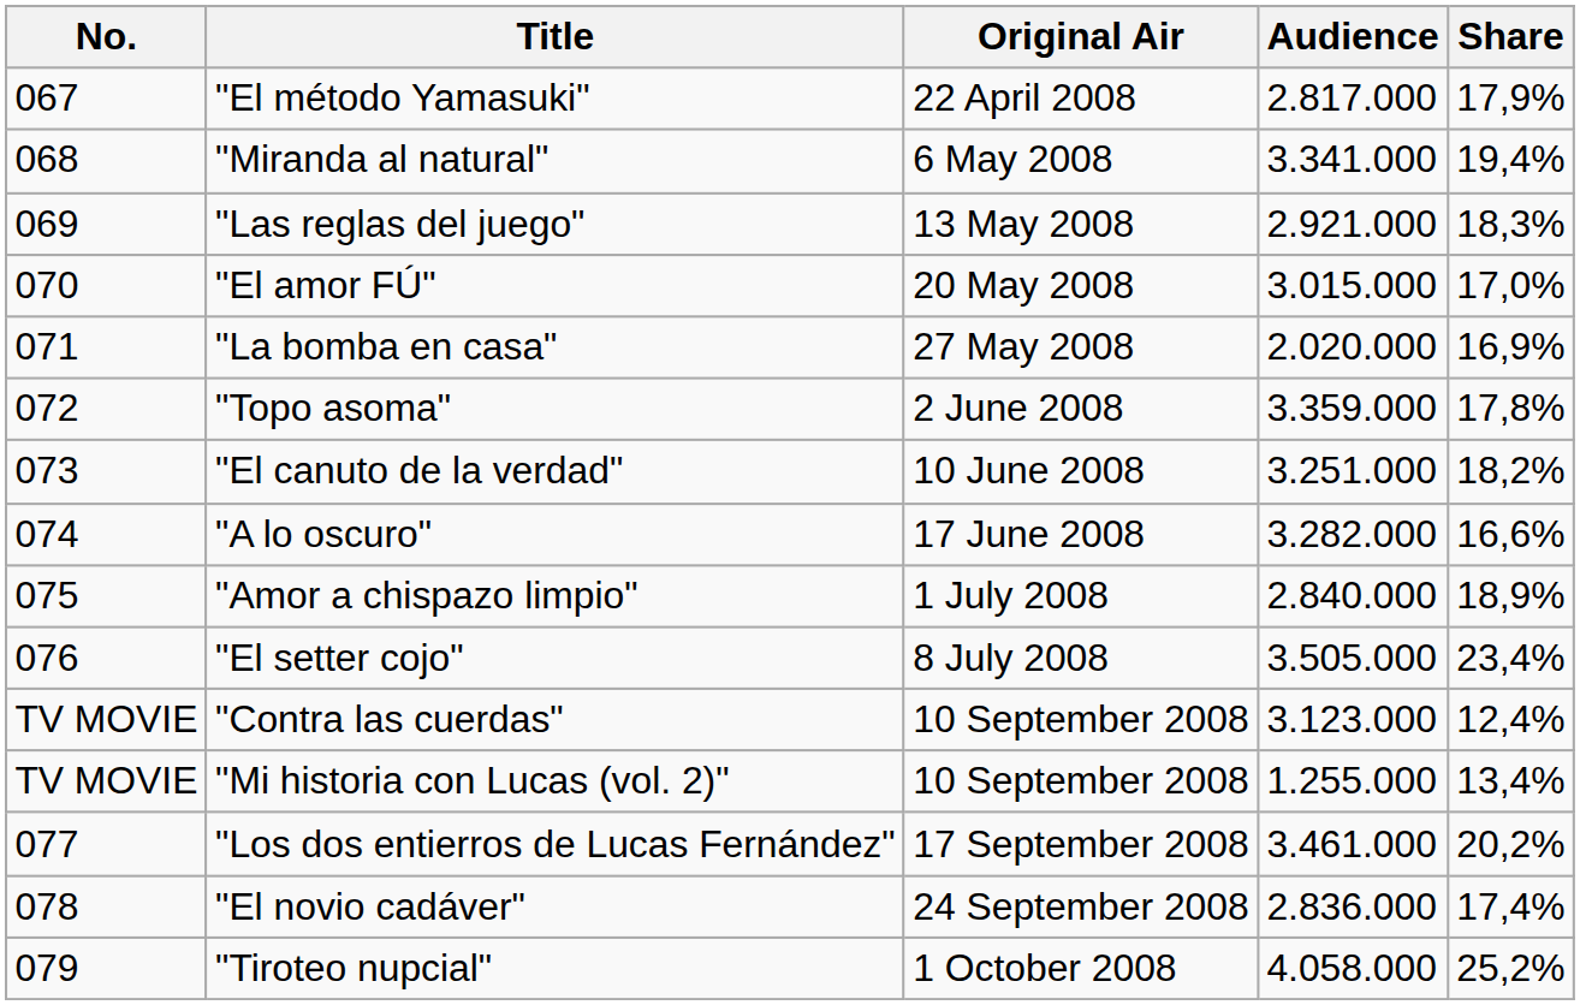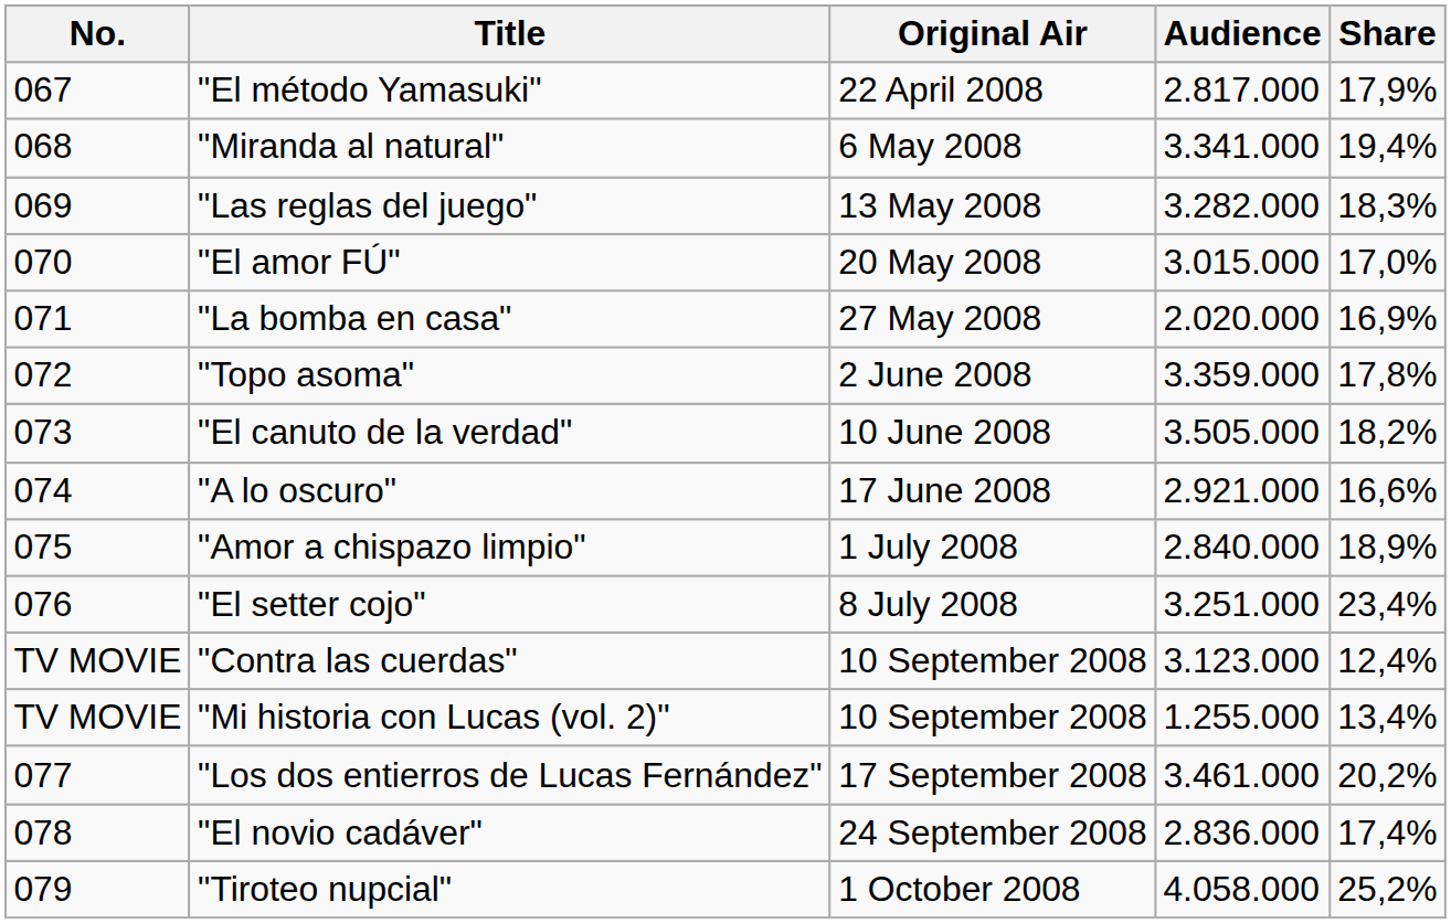"Las reglas del juego" | Audience: 2.921.000 -> 3.282.000
"El canuto de la verdad" | Audience: 3.251.000 -> 3.505.000
"A lo oscuro" | Audience: 3.282.000 -> 2.921.000
"El setter cojo" | Audience: 3.505.000 -> 3.251.000
